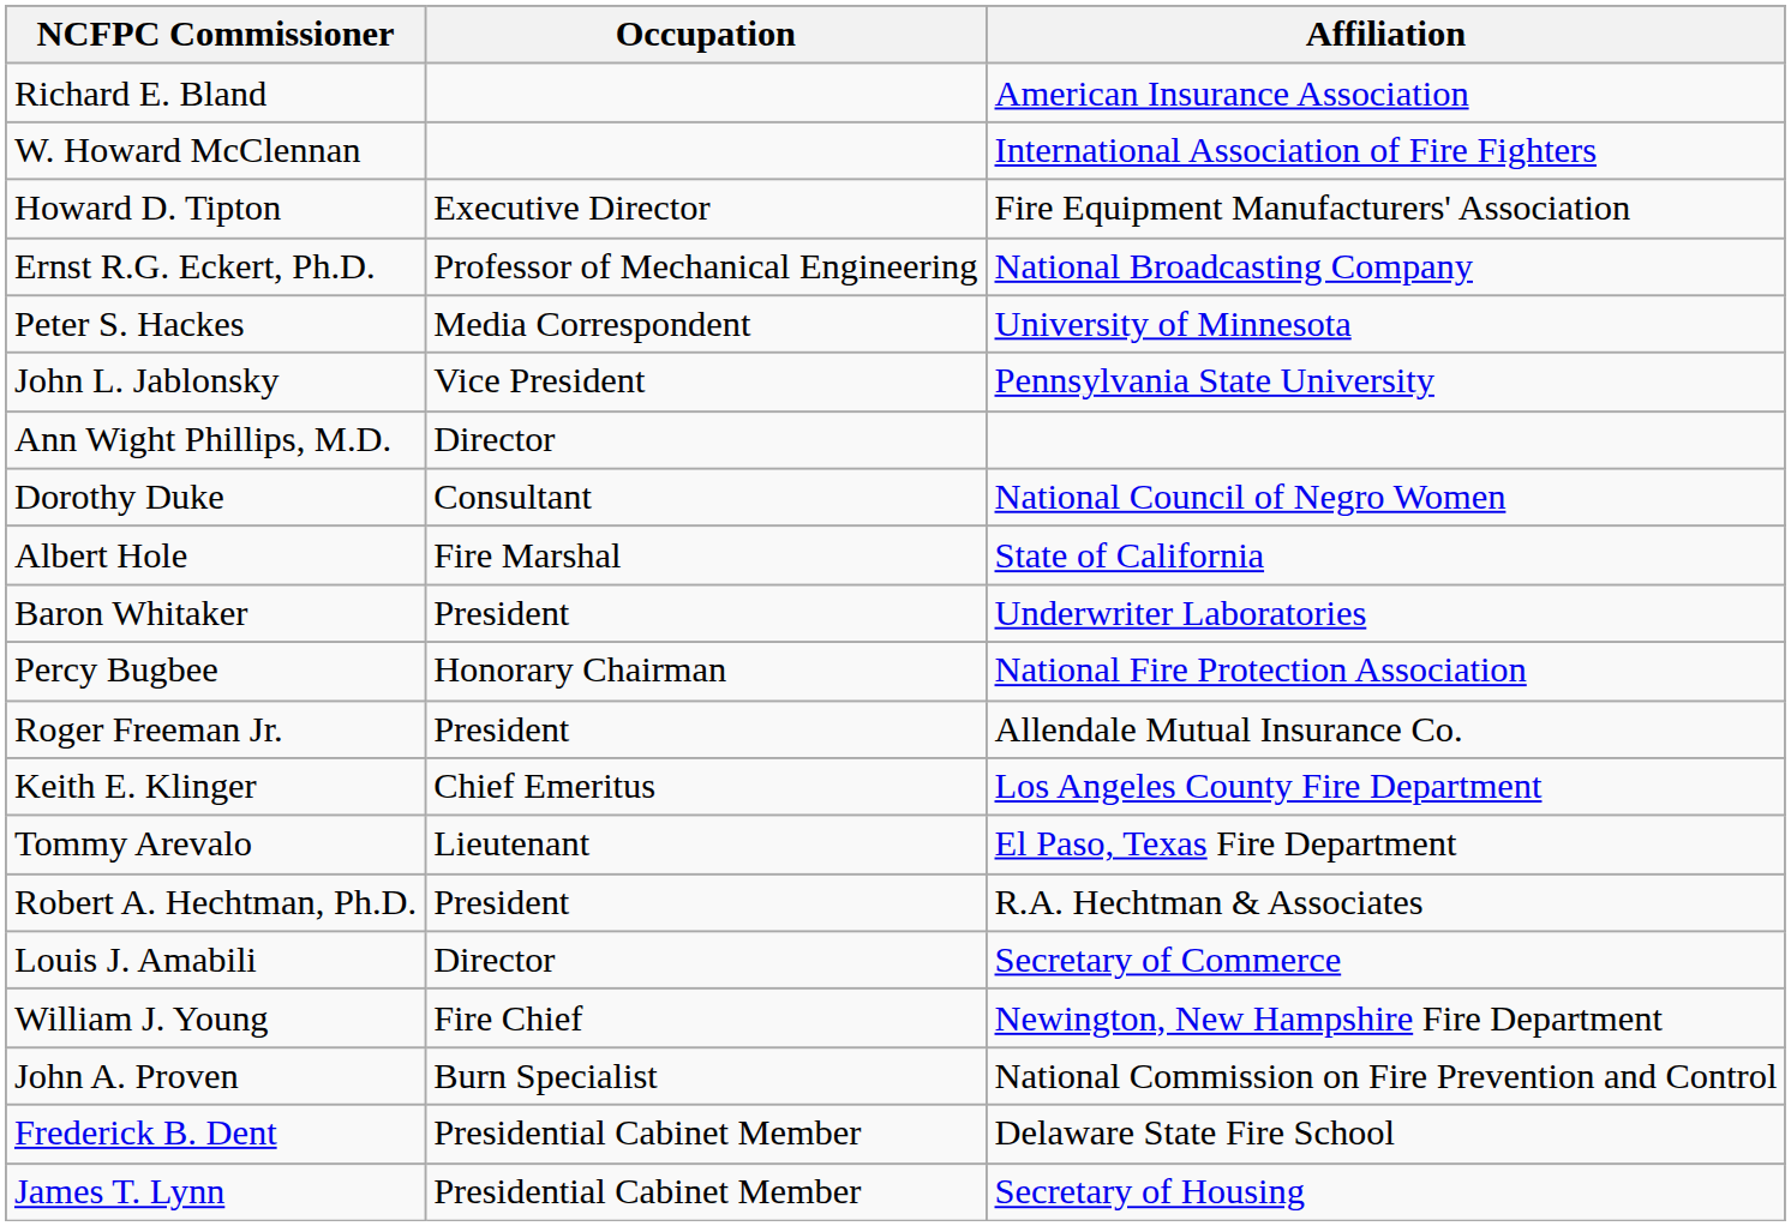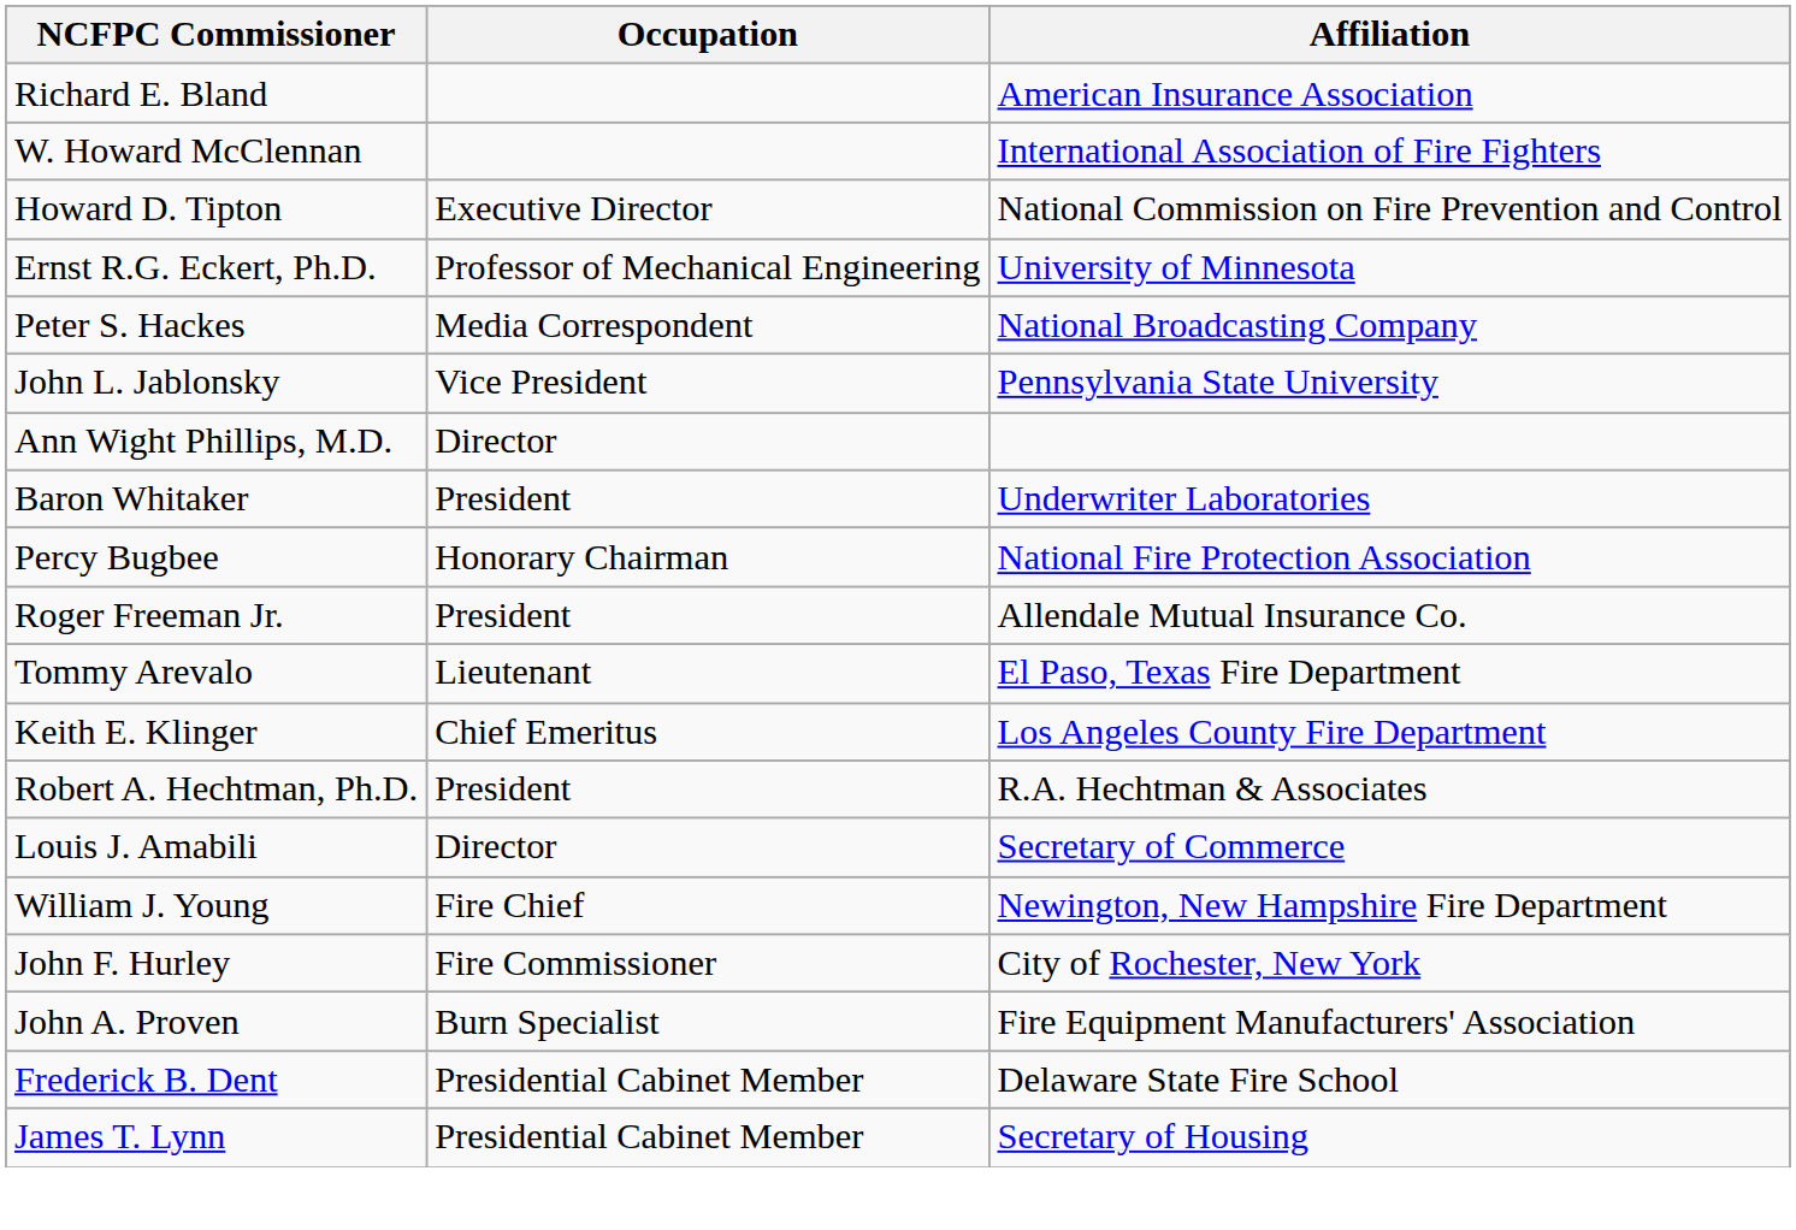Howard D. Tipton | Affiliation: Fire Equipment Manufacturers' Association -> National Commission on Fire Prevention and Control
Ernst R.G. Eckert, Ph.D. | Affiliation: National Broadcasting Company -> University of Minnesota
Peter S. Hackes | Affiliation: University of Minnesota -> National Broadcasting Company
- row: Dorothy Duke | Consultant | National Council of Negro Women
- row: Albert Hole | Fire Marshal | State of California
rows swapped: Tommy Arevalo <-> Keith E. Klinger
+ row: John F. Hurley | Fire Commissioner | City of Rochester, New York
John A. Proven | Affiliation: National Commission on Fire Prevention and Control -> Fire Equipment Manufacturers' Association
